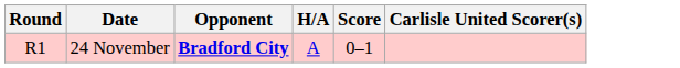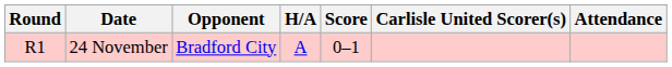+ column: Attendance
24 November | Opponent: bold -> normal
